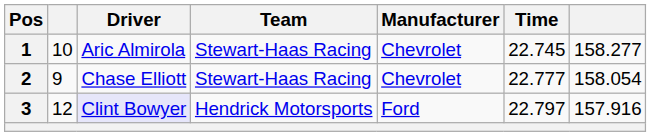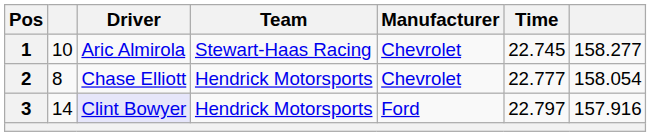2 | column 2: 9 -> 8
2 | Team: Stewart-Haas Racing -> Hendrick Motorsports
3 | column 2: 12 -> 14
